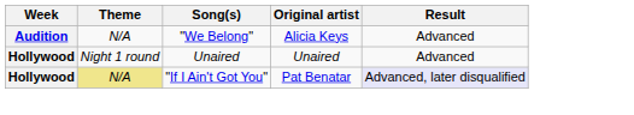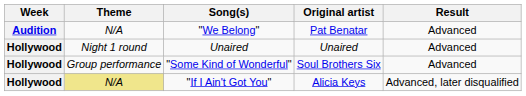"We Belong" | Original artist: Alicia Keys -> Pat Benatar
+ row: Hollywood | Group performance | "Some Kind of Wonderful" | Soul Brothers Six | Advanced
"If I Ain't Got You" | Original artist: Pat Benatar -> Alicia Keys
"If I Ain't Got You" | Result: lavender background -> no background
